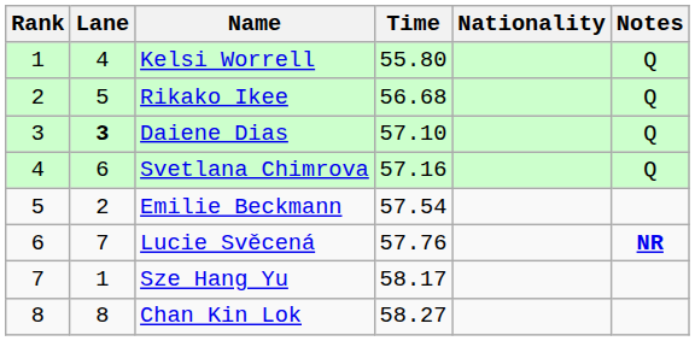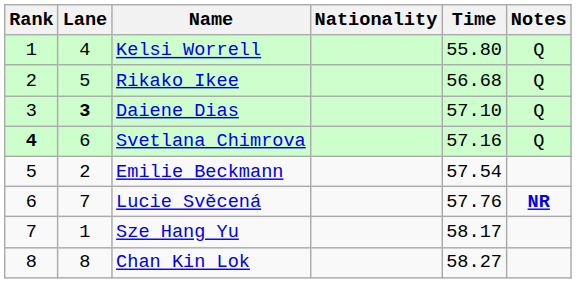columns swapped: Nationality <-> Time
Svetlana Chimrova | Rank: normal -> bold
